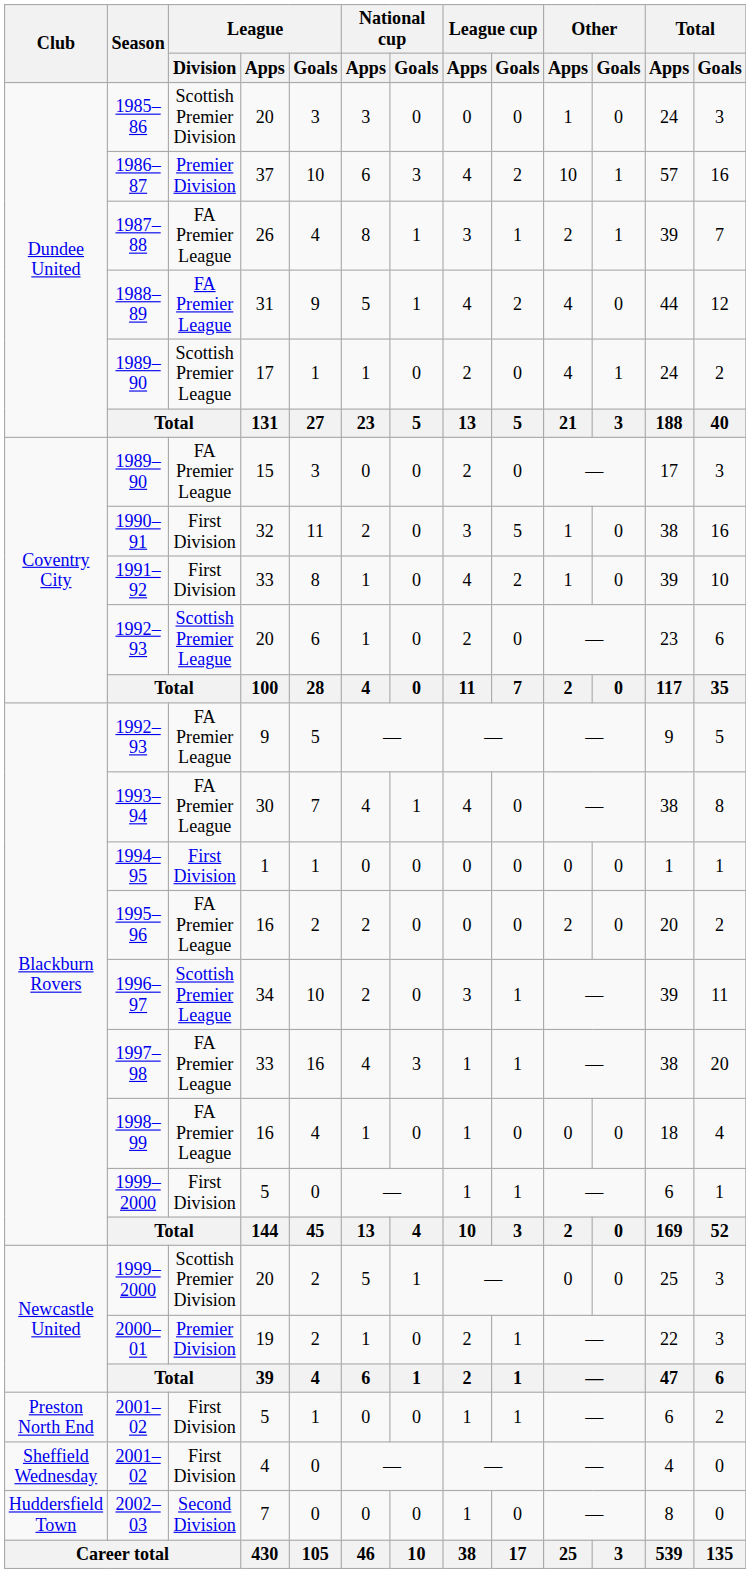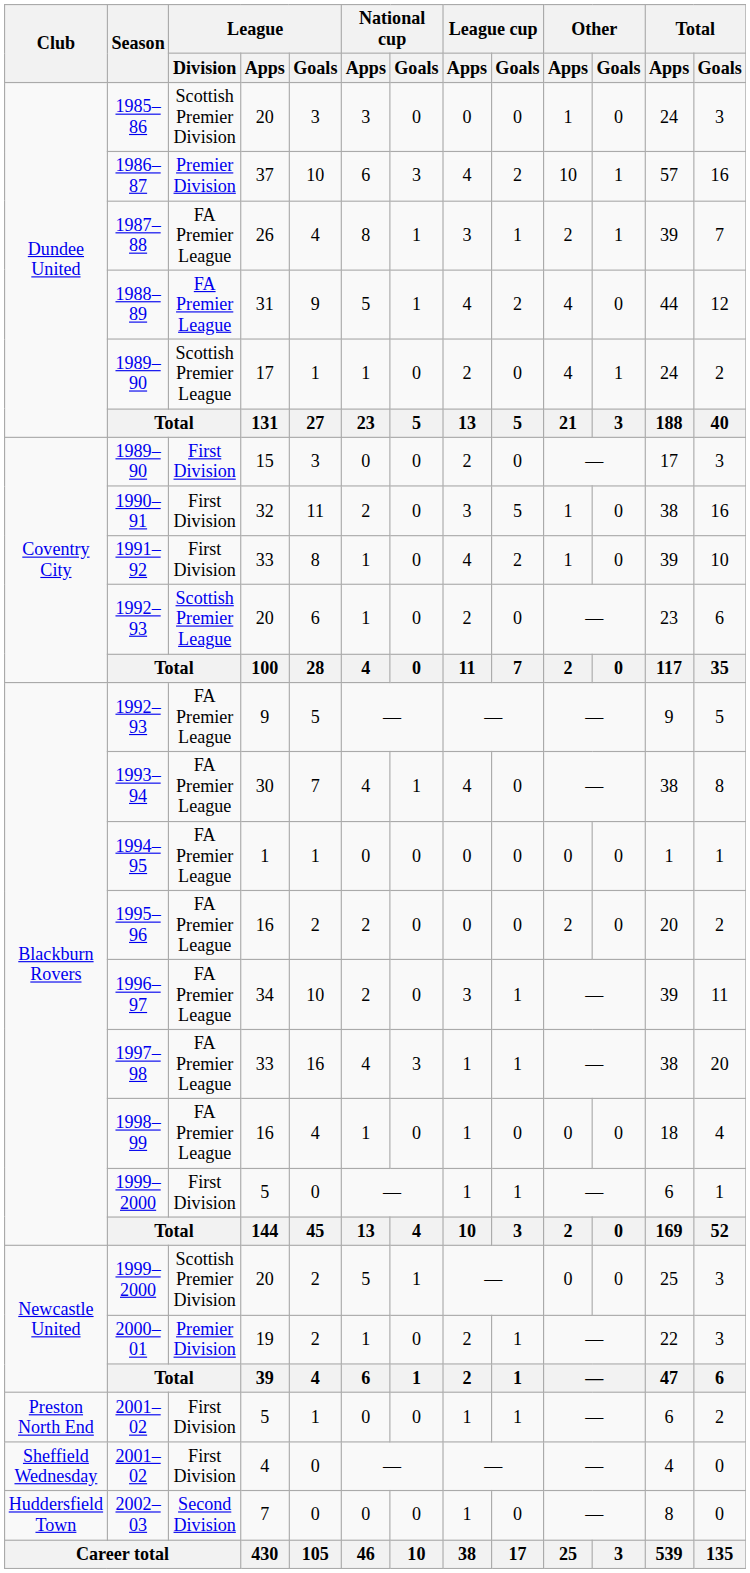1989–90 / 15 | League / Division: FA Premier League -> First Division
1994–95 | League / Division: First Division -> FA Premier League
1996–97 | League / Division: Scottish Premier League -> FA Premier League
